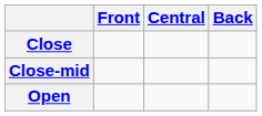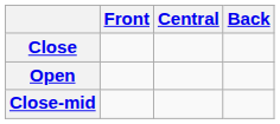rows swapped: Close-mid <-> Open
